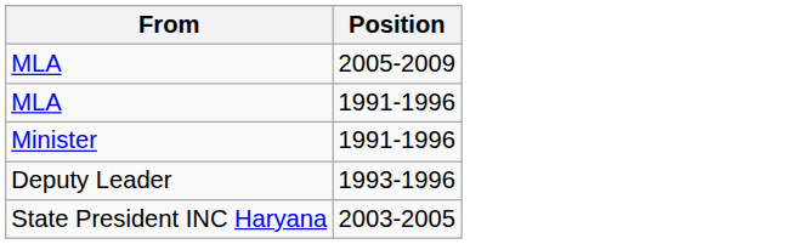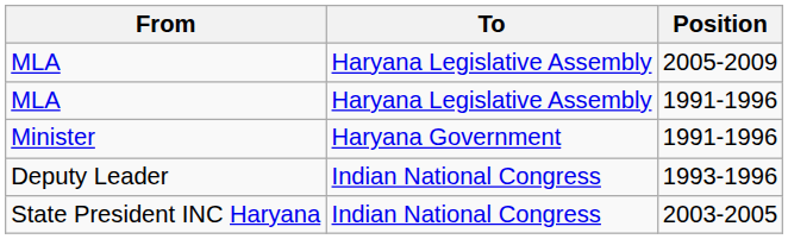+ column: To | Haryana Legislative Assembly | Haryana Legislative Assembly | Haryana Government | Indian National Congress | Indian National Congress
